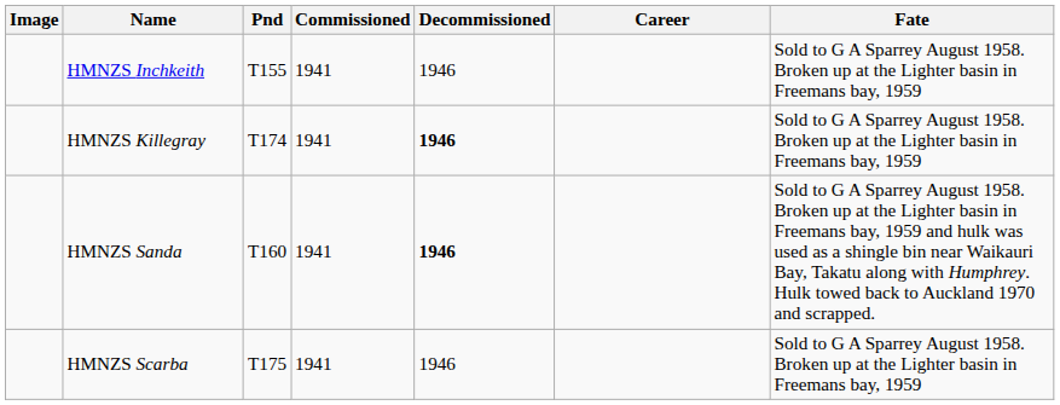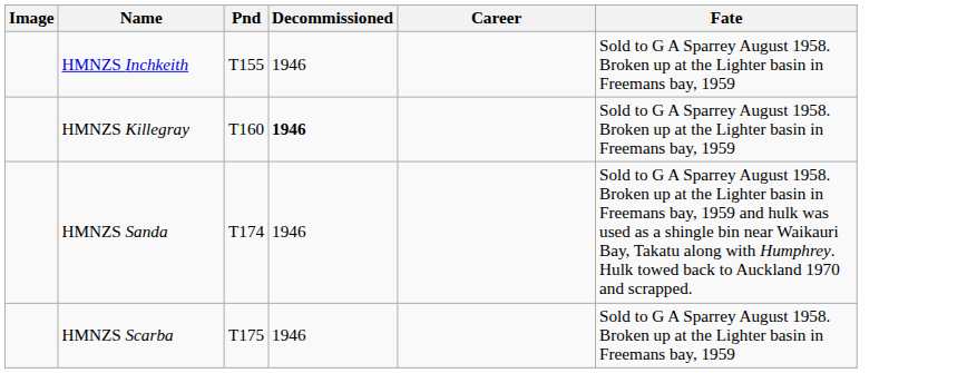- column: Commissioned | 1941 | 1941 | 1941 | 1941
HMNZS Killegray | Pnd: T174 -> T160
HMNZS Sanda | Pnd: T160 -> T174
HMNZS Sanda | Decommissioned: bold -> normal
